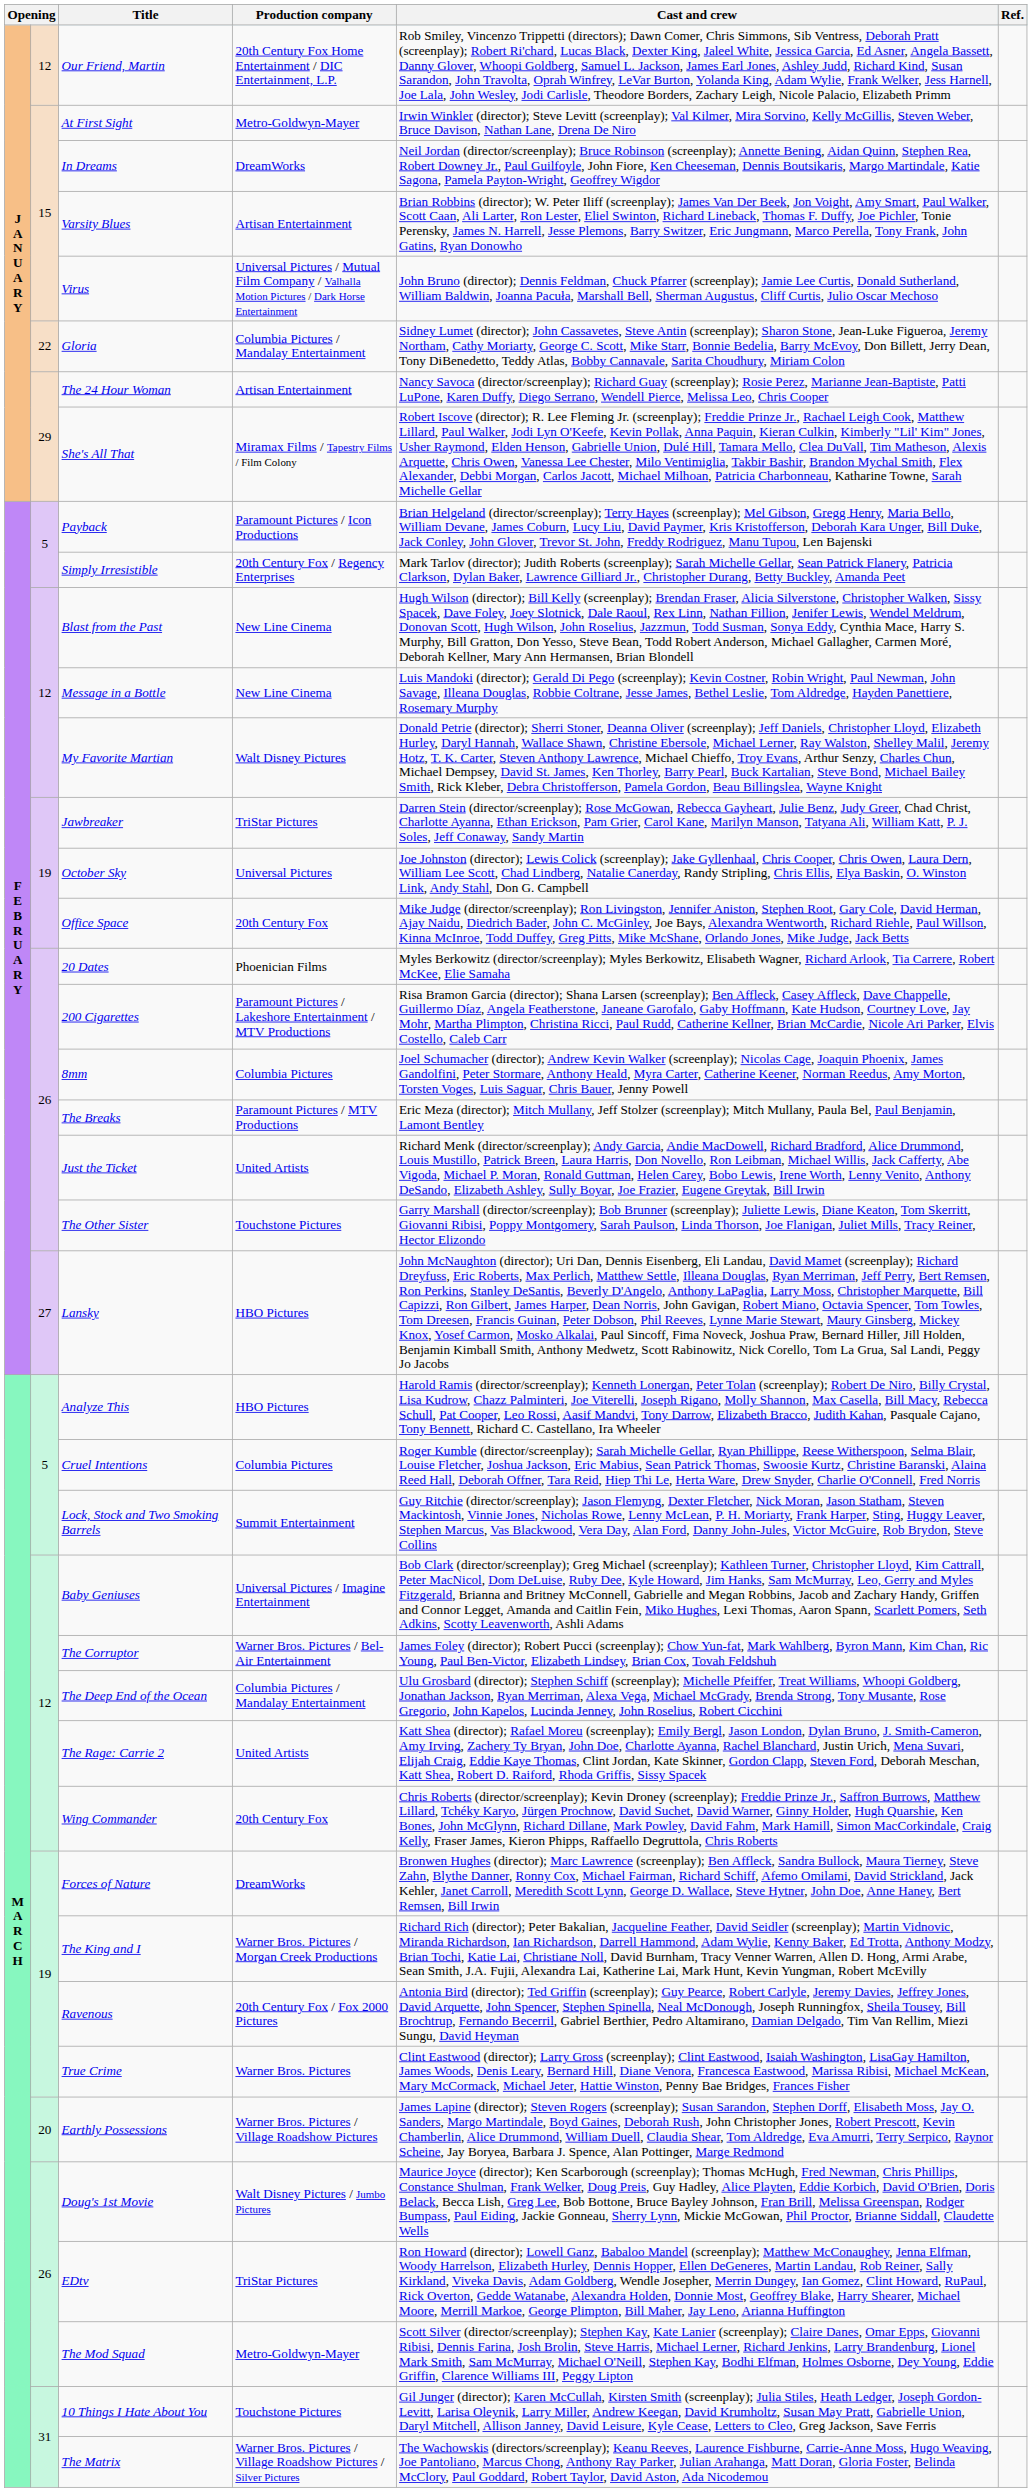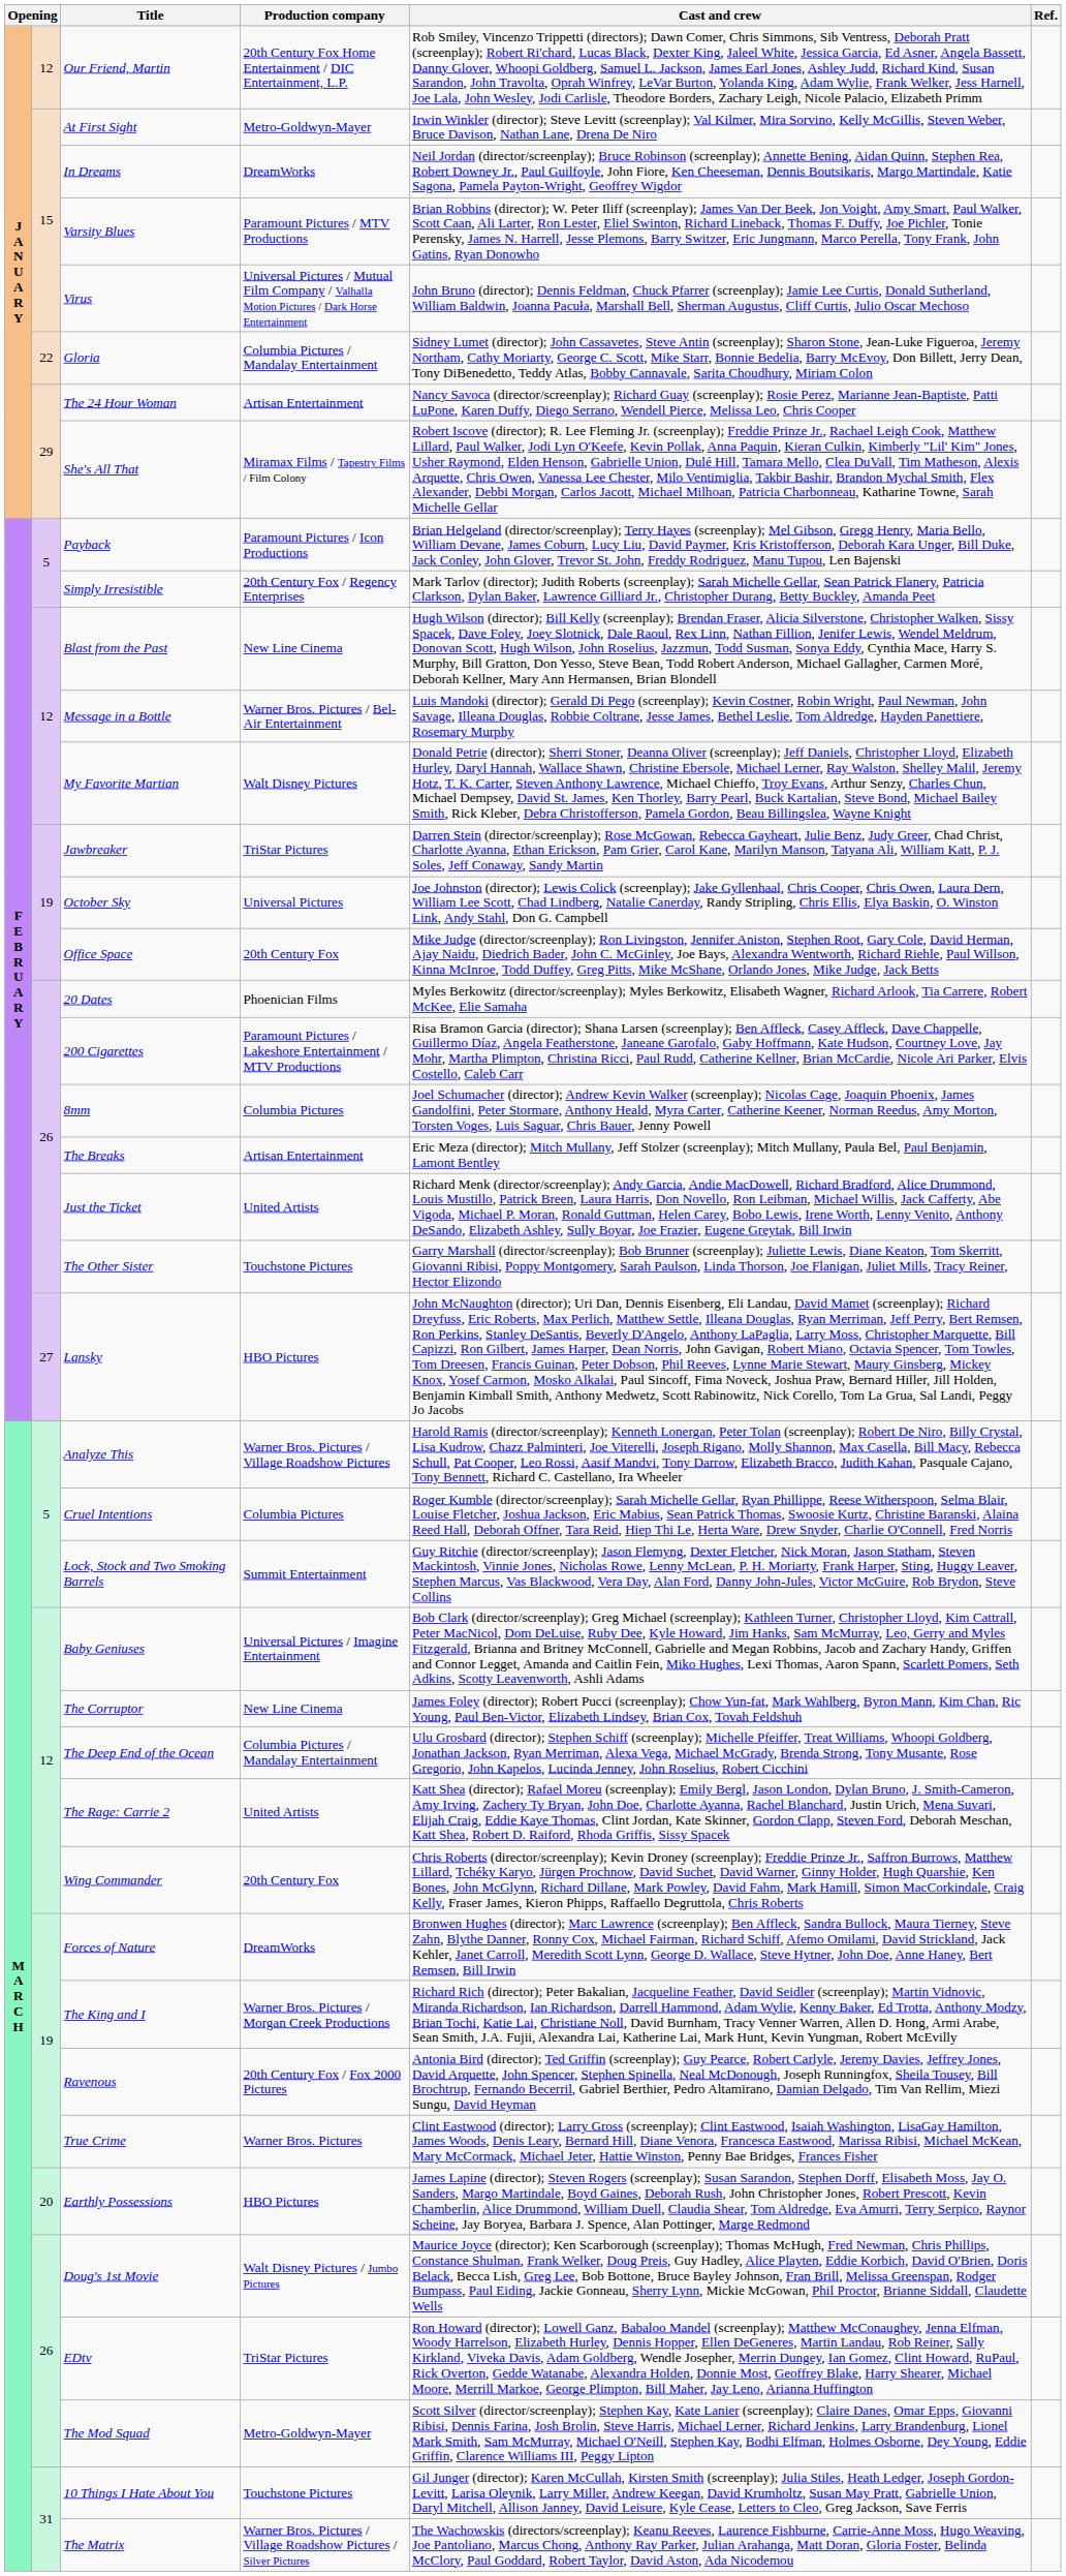Varsity Blues | Production company: Artisan Entertainment -> Paramount Pictures / MTV Productions
Message in a Bottle | Production company: New Line Cinema -> Warner Bros. Pictures / Bel-Air Entertainment
The Breaks | Production company: Paramount Pictures / MTV Productions -> Artisan Entertainment
Analyze This | Production company: HBO Pictures -> Warner Bros. Pictures / Village Roadshow Pictures
The Corruptor | Production company: Warner Bros. Pictures / Bel-Air Entertainment -> New Line Cinema
Earthly Possessions | Production company: Warner Bros. Pictures / Village Roadshow Pictures -> HBO Pictures
